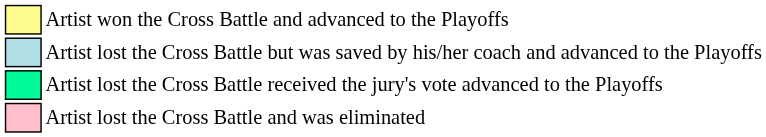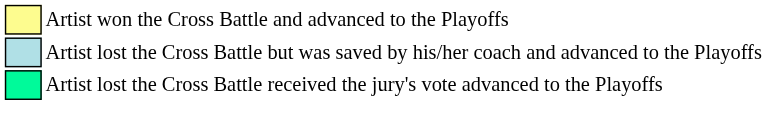- row: Artist lost the Cross Battle and was eliminated
